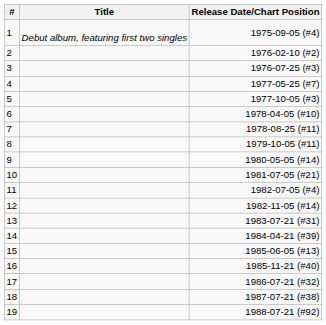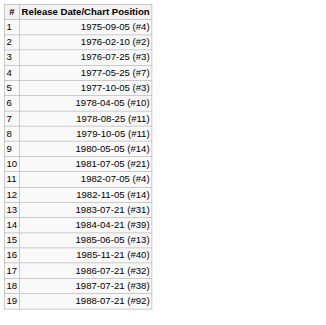- column: Title | Debut album, featuring first two singles
